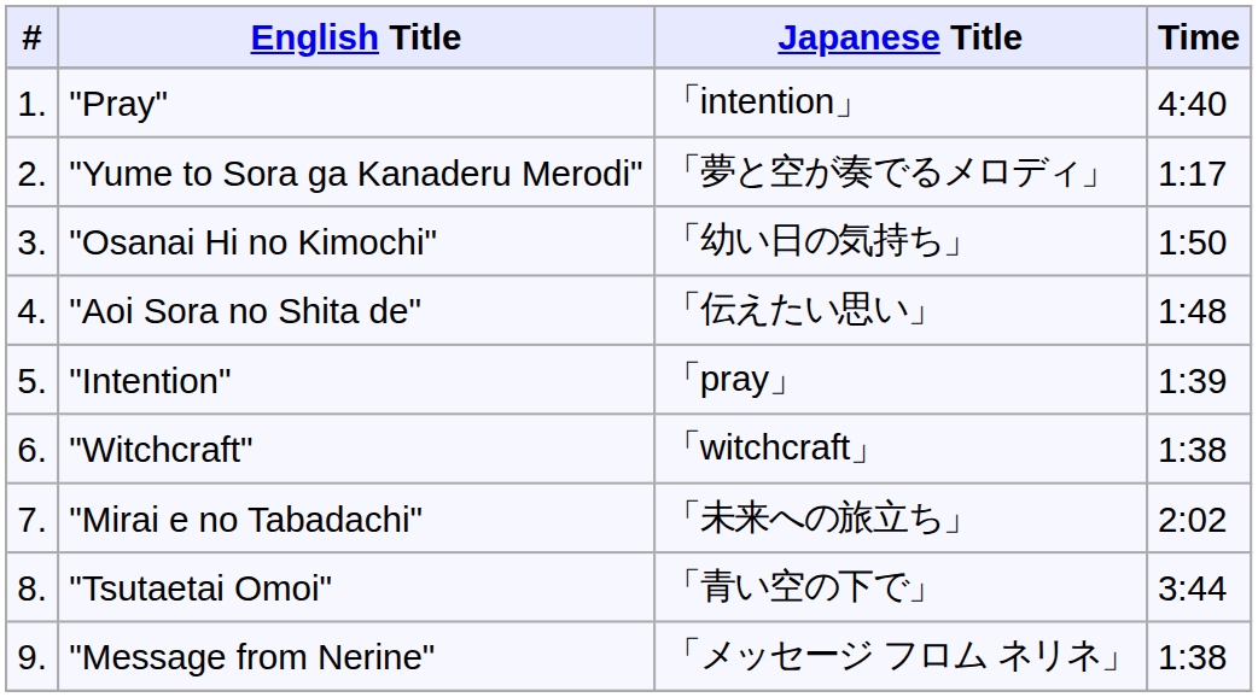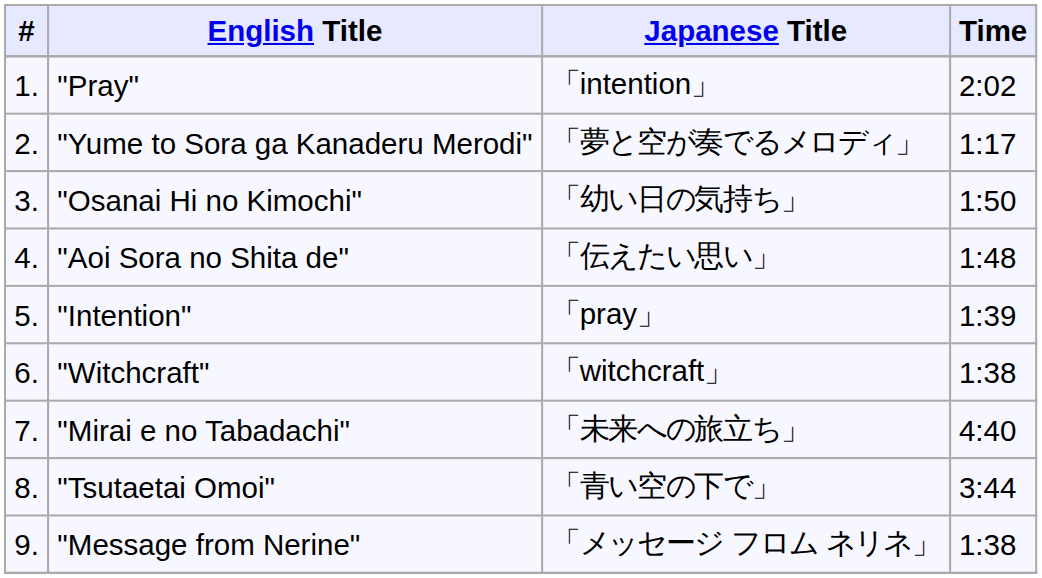"Pray" | Time: 4:40 -> 2:02
"Mirai e no Tabadachi" | Time: 2:02 -> 4:40
